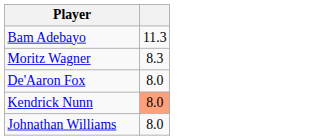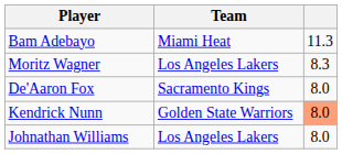+ column: Team | Miami Heat | Los Angeles Lakers | Sacramento Kings | Golden State Warriors | Los Angeles Lakers
